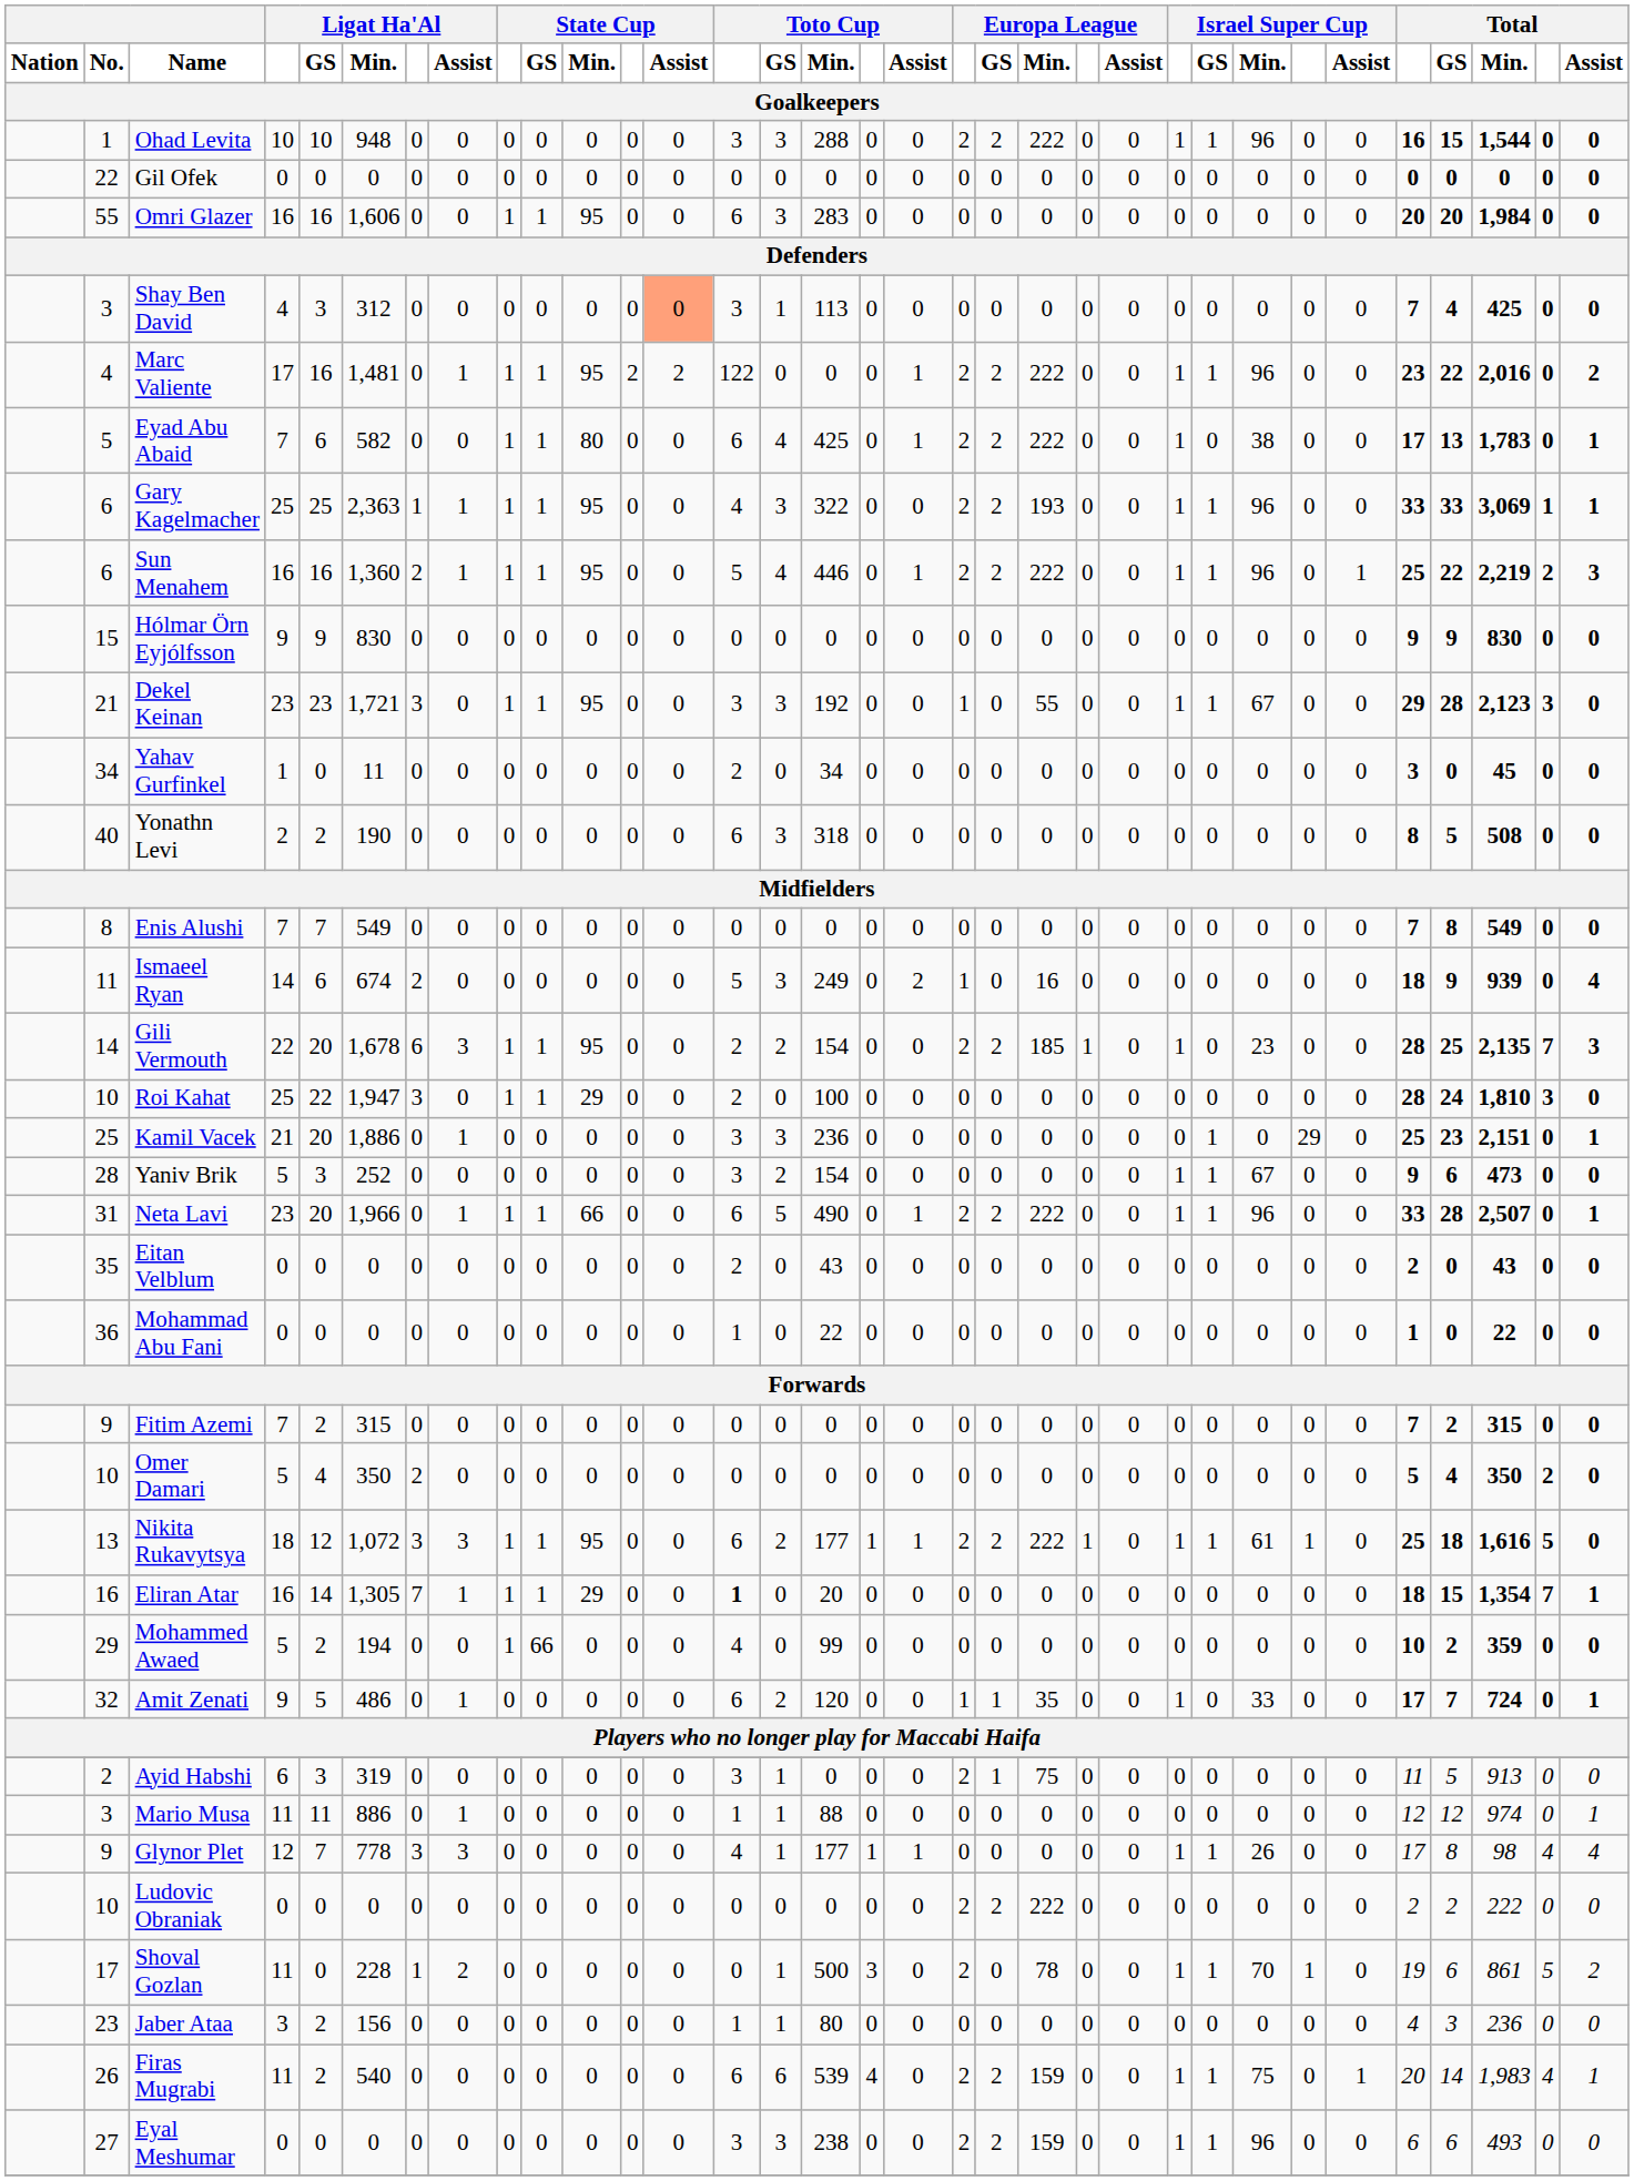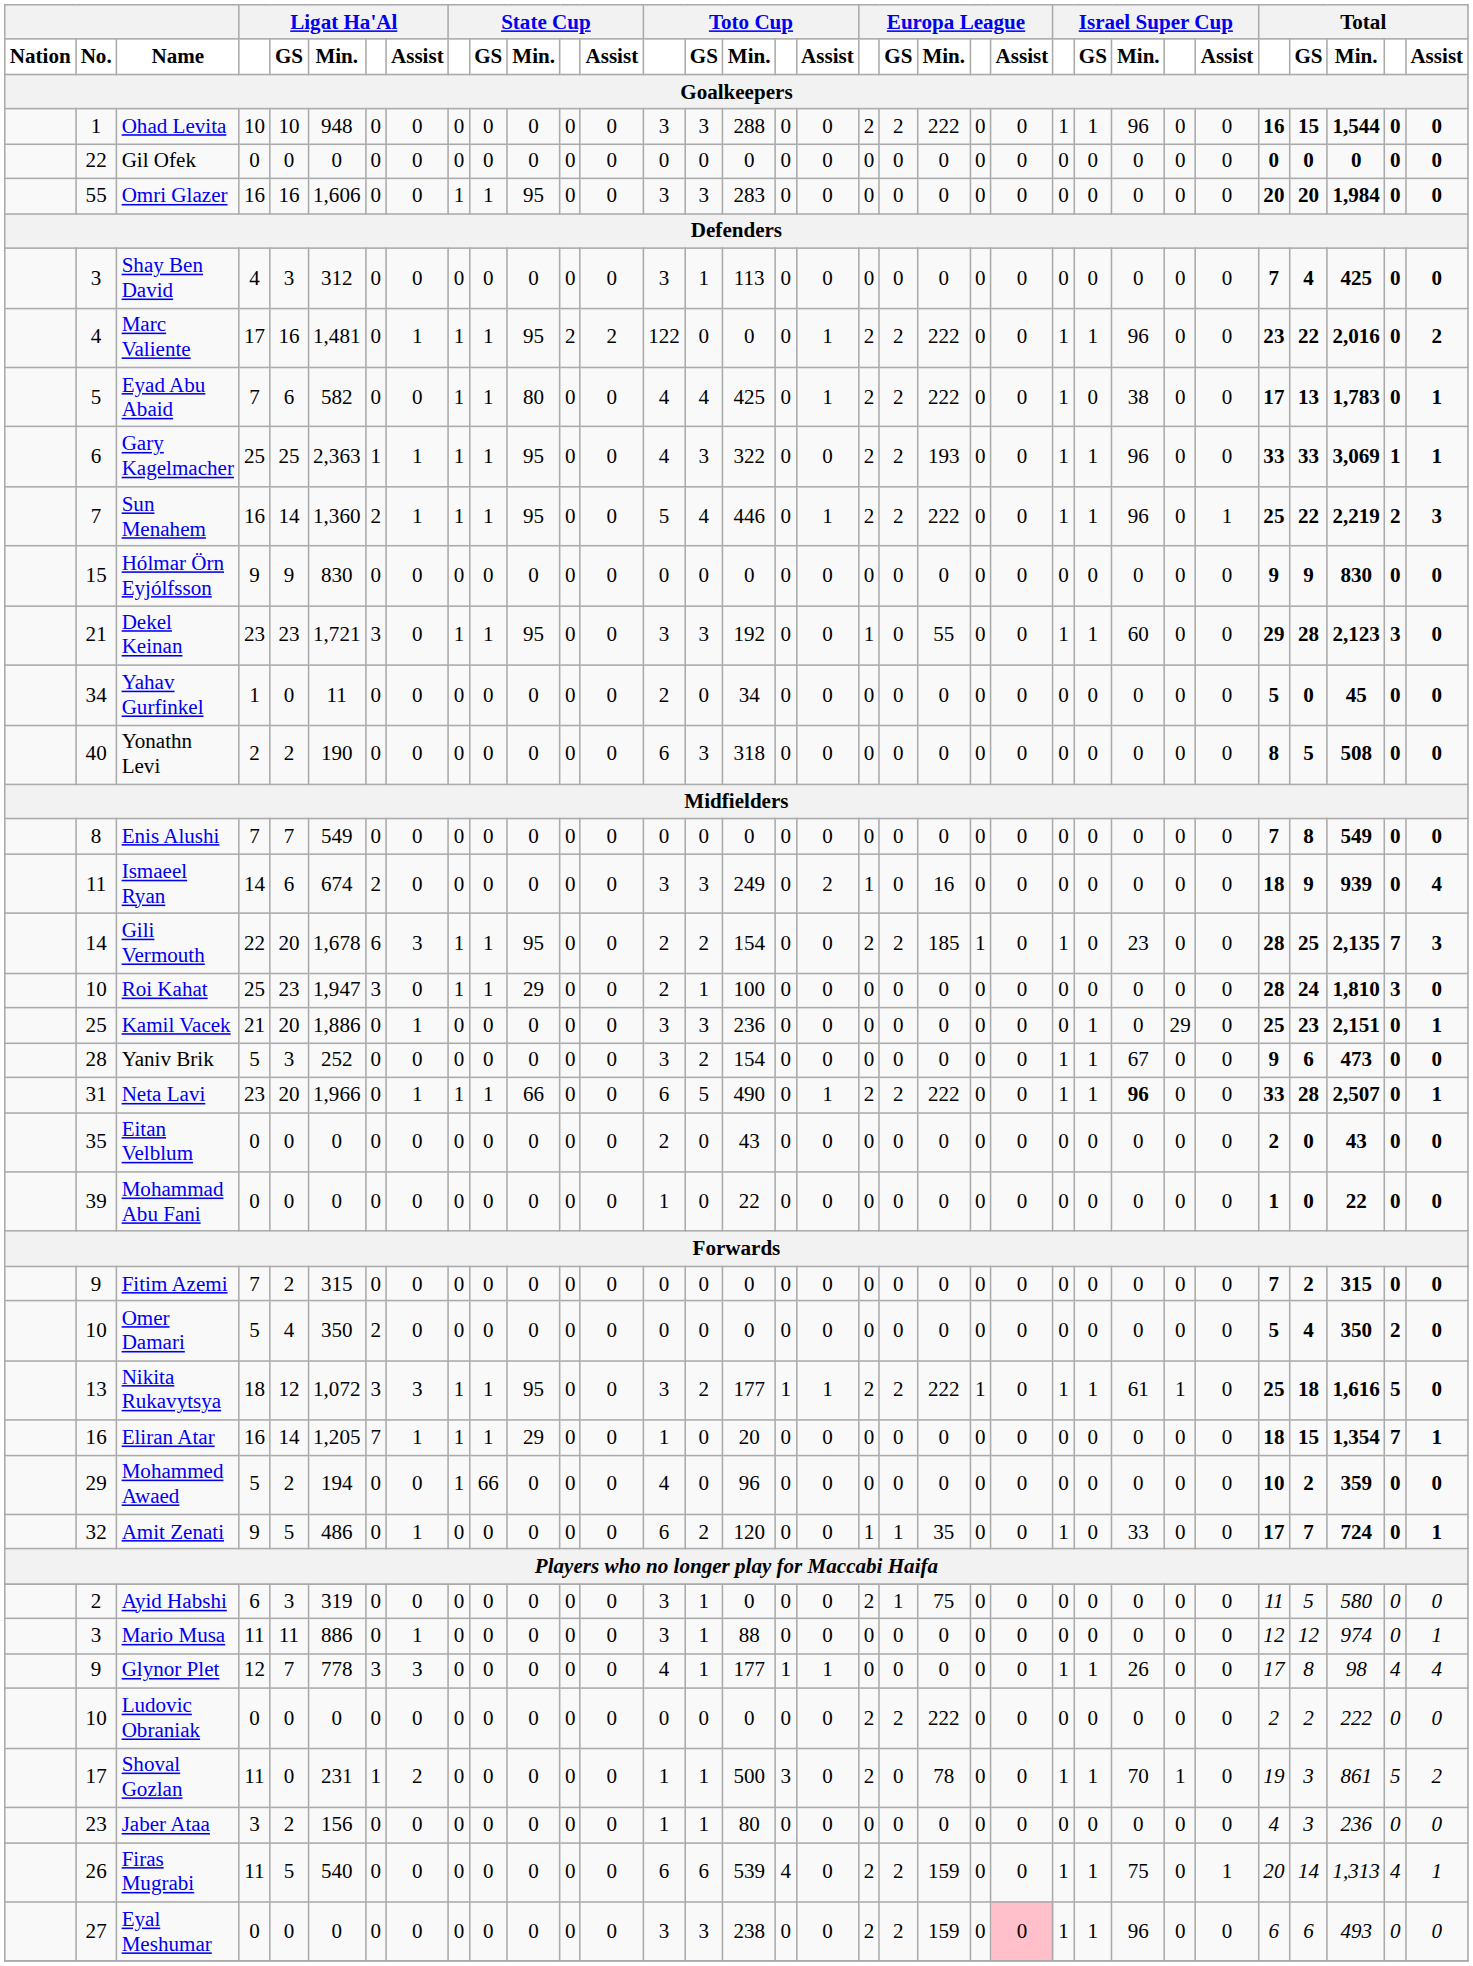Omri Glazer | column 14: 6 -> 3
Shay Ben David | State Cup / Assist: lightsalmon background -> no background
Eyad Abu Abaid | column 14: 6 -> 4
Sun Menahem | No.: 6 -> 7
Sun Menahem | Ligat Ha'Al / GS: 16 -> 14
Dekel Keinan | Israel Super Cup / Min.: 67 -> 60
Yahav Gurfinkel | column 29: 3 -> 5
Ismaeel Ryan | column 14: 5 -> 3
Roi Kahat | Ligat Ha'Al / GS: 22 -> 23
Roi Kahat | Toto Cup / GS: 0 -> 1
Neta Lavi | Israel Super Cup / Min.: normal -> bold
Mohammad Abu Fani | No.: 36 -> 39
Nikita Rukavytsya | column 14: 6 -> 3
Eliran Atar | Ligat Ha'Al / Min.: 1,305 -> 1,205
Eliran Atar | column 14: bold -> normal
Mohammed Awaed | Toto Cup / Min.: 99 -> 96
Ayid Habshi | Total / Min.: 913 -> 580
Mario Musa | column 14: 1 -> 3
Shoval Gozlan | Ligat Ha'Al / Min.: 228 -> 231
Shoval Gozlan | column 14: 0 -> 1
Shoval Gozlan | Total / GS: 6 -> 3
Firas Mugrabi | Ligat Ha'Al / GS: 2 -> 5
Firas Mugrabi | Total / Min.: 1,983 -> 1,313
Eyal Meshumar | Europa League / Assist: no background -> pink background
